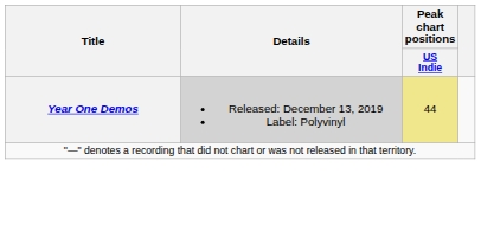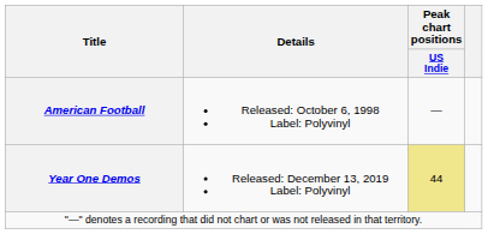+ row: American Football | Released: October 6, 1998 Label: Polyvinyl | —
Year One Demos | Details: lightgrey background -> no background
